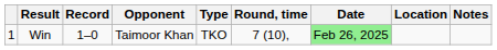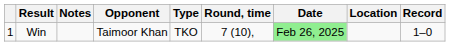columns swapped: Record <-> Notes
